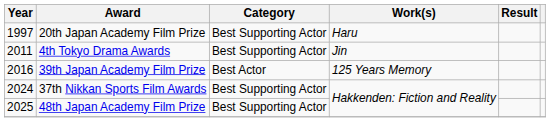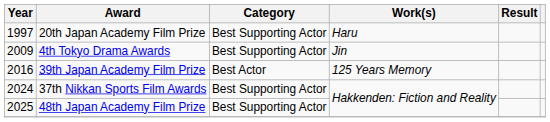4th Tokyo Drama Awards | Year: 2011 -> 2009
